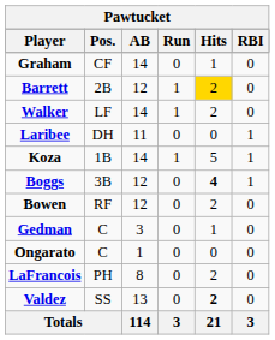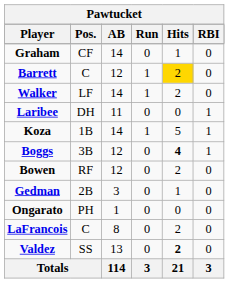Barrett | Pos.: 2B -> C
Gedman | Pos.: C -> 2B
Ongarato | Pos.: C -> PH
LaFrancois | Pos.: PH -> C
